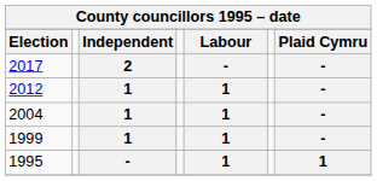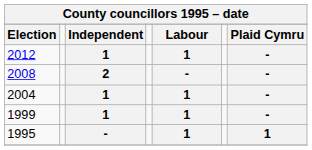- row: 2017 | 2 | - | -
+ row: 2008 | 2 | - | -
